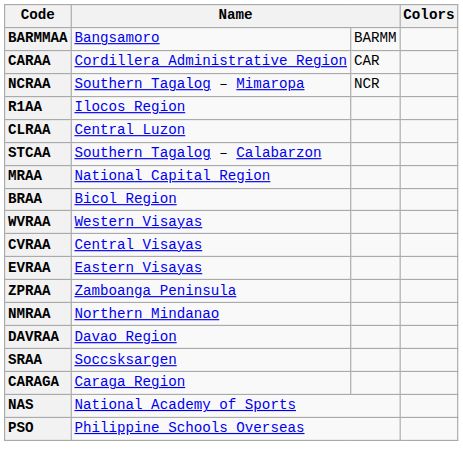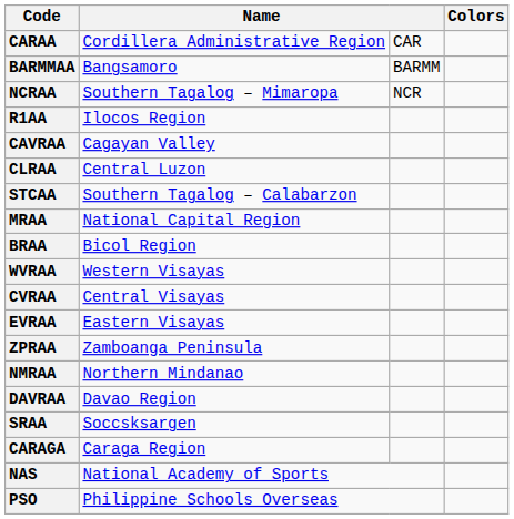rows swapped: BARMMAA <-> CARAA
+ row: CAVRAA | Cagayan Valley
